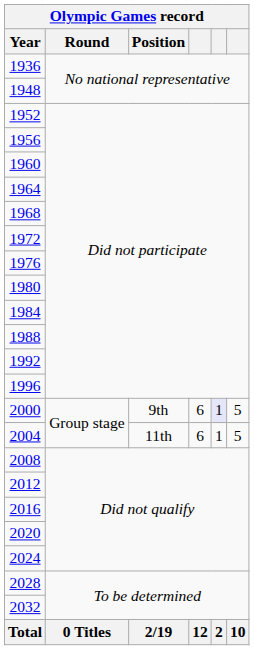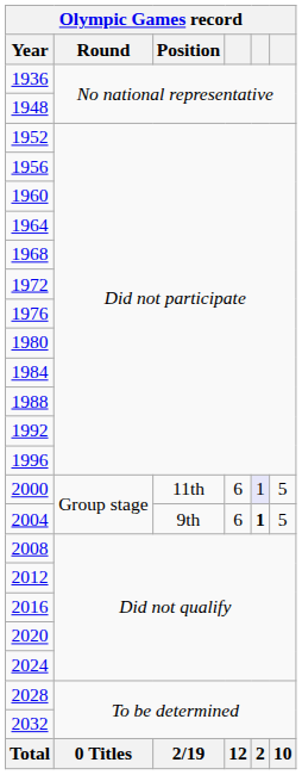2000 | Position: 9th -> 11th
2004 | Position: 11th -> 9th
2004 | column 5: normal -> bold
